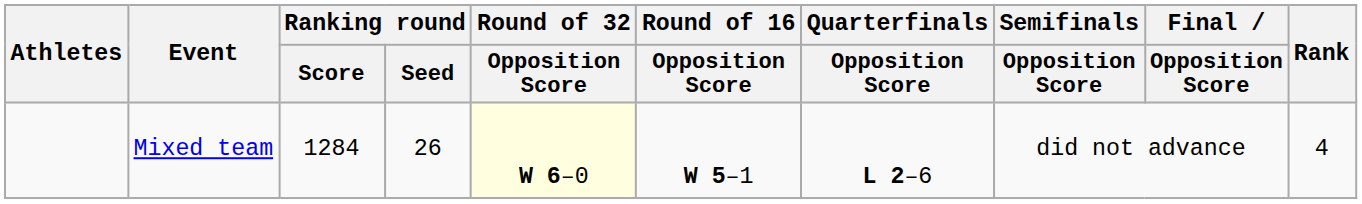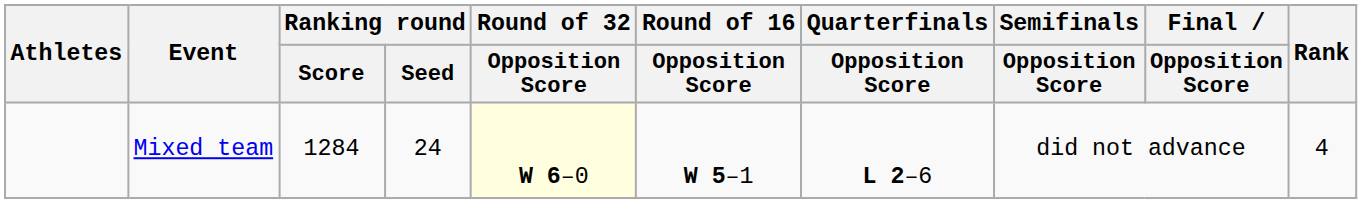Mixed team | Ranking round / Seed: 26 -> 24
